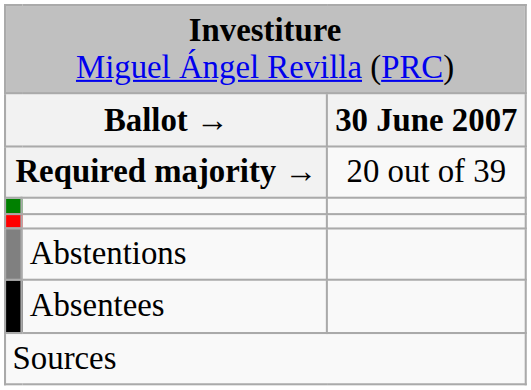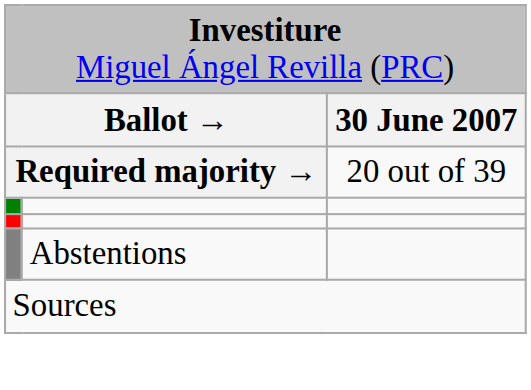- row: Absentees
